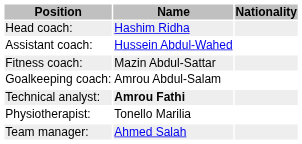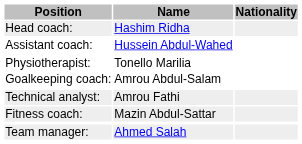rows swapped: Fitness coach: <-> Physiotherapist:
Technical analyst: | Name: bold -> normal
